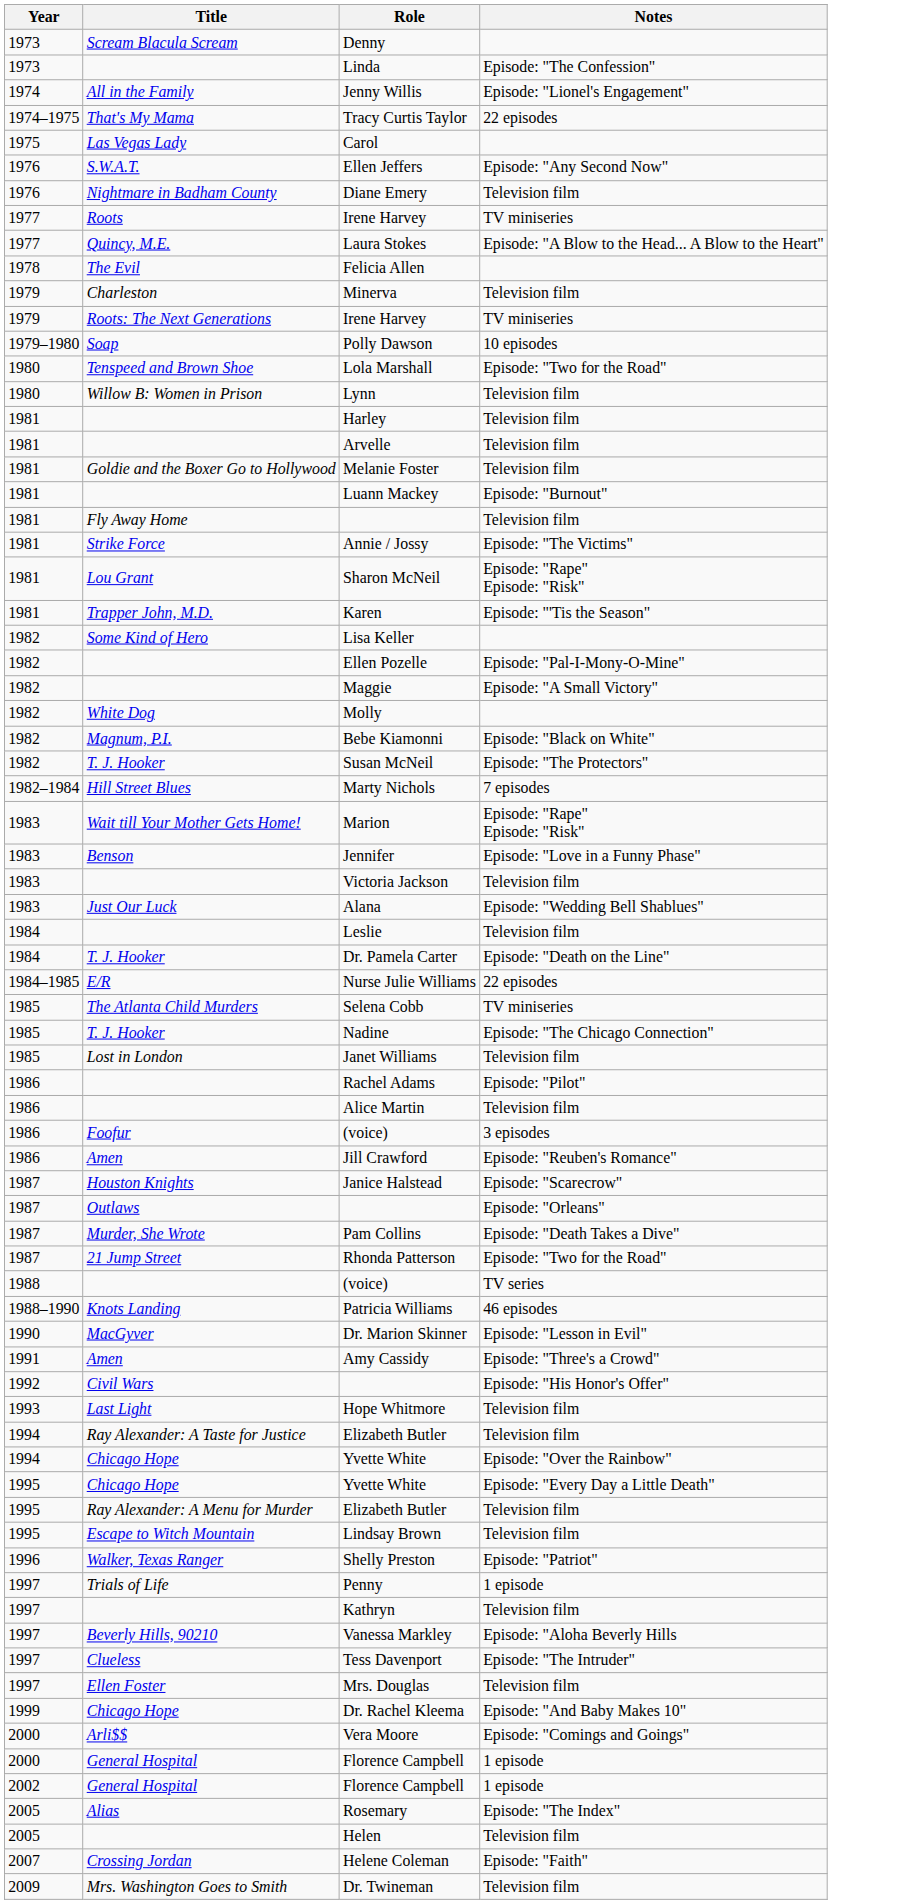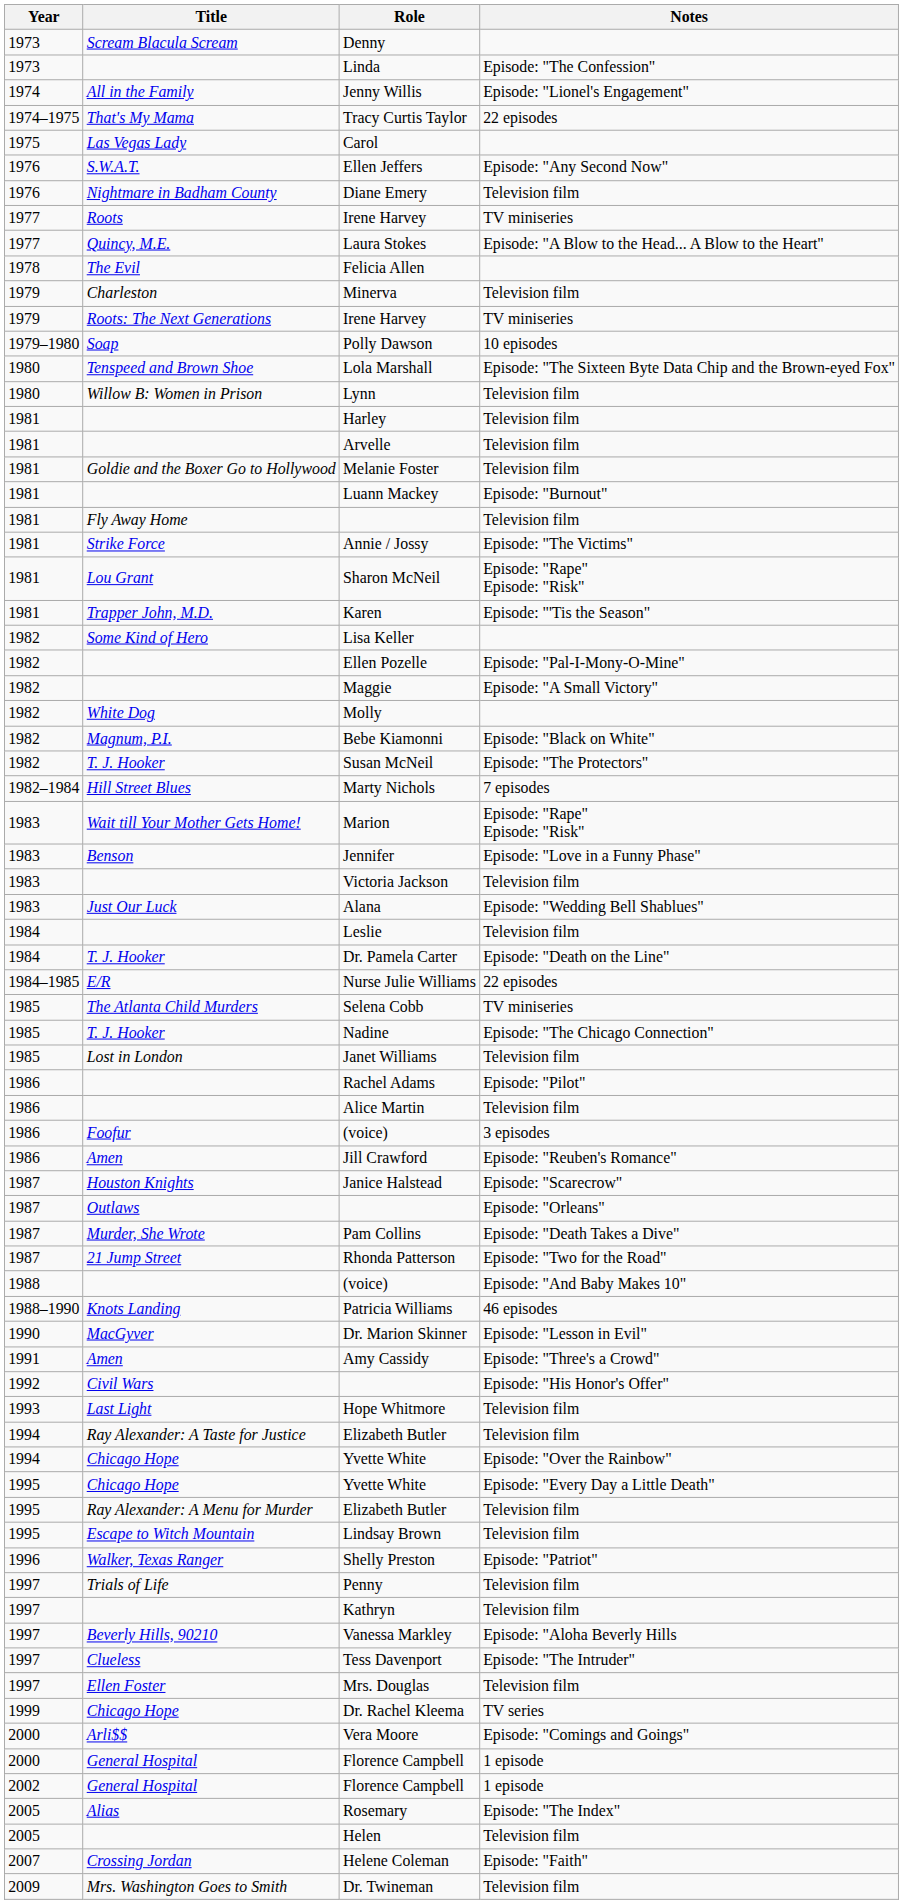Lola Marshall | Notes: Episode: "Two for the Road" -> Episode: "The Sixteen Byte Data Chip and the Brown-eyed Fox"
1988 / (voice) | Notes: TV series -> Episode: "And Baby Makes 10"
Penny | Notes: 1 episode -> Television film
Dr. Rachel Kleema | Notes: Episode: "And Baby Makes 10" -> TV series
